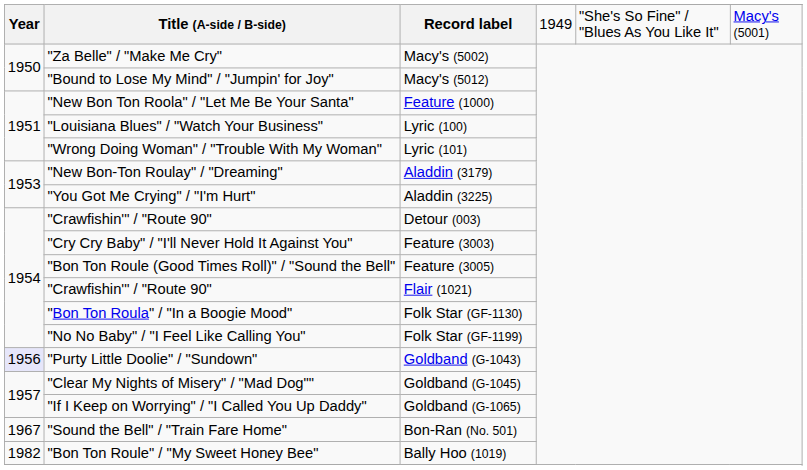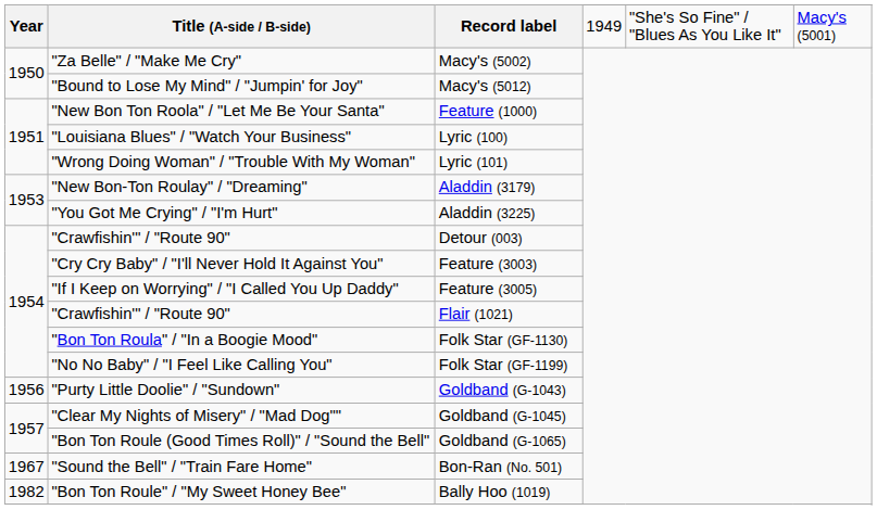Feature (3005) | Title (A-side / B-side): "Bon Ton Roule (Good Times Roll)" / "Sound the Bell" -> "If I Keep on Worrying" / "I Called You Up Daddy"
Goldband (G-1043) | Year: lavender background -> no background
Goldband (G-1065) | Title (A-side / B-side): "If I Keep on Worrying" / "I Called You Up Daddy" -> "Bon Ton Roule (Good Times Roll)" / "Sound the Bell"
